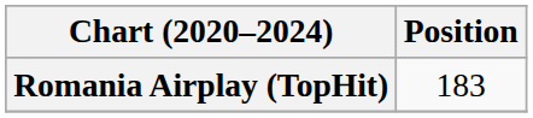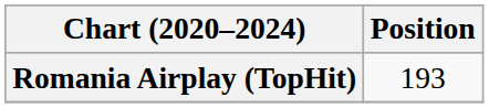Romania Airplay (TopHit) | Position: 183 -> 193
